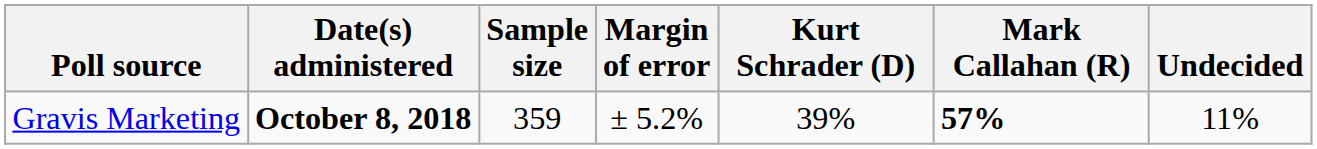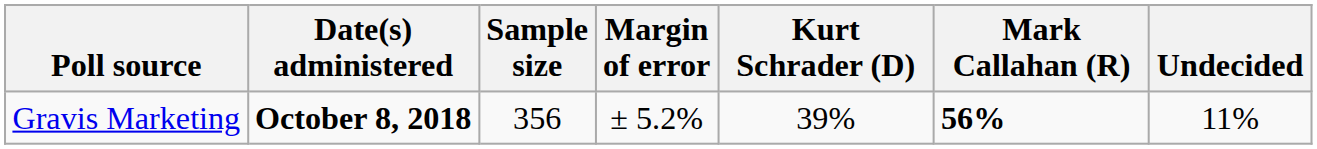Gravis Marketing | Sample size: 359 -> 356
Gravis Marketing | Mark Callahan (R): 57% -> 56%
